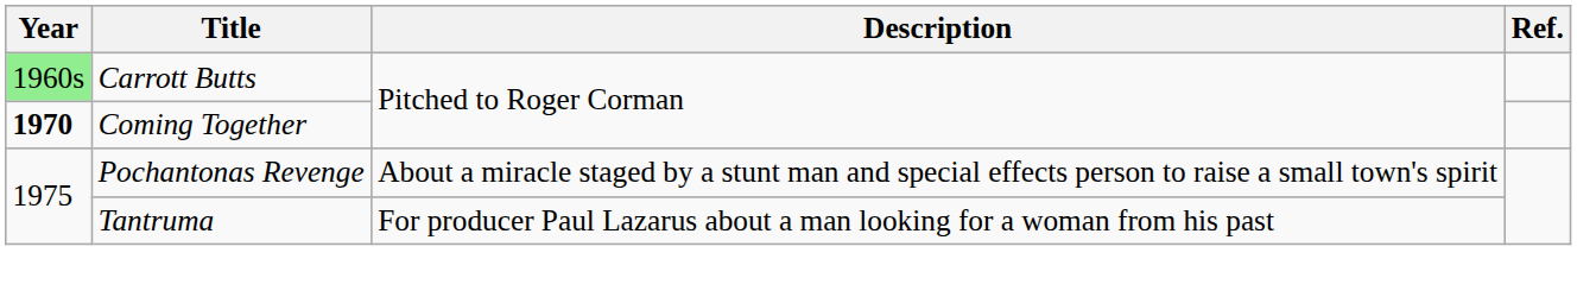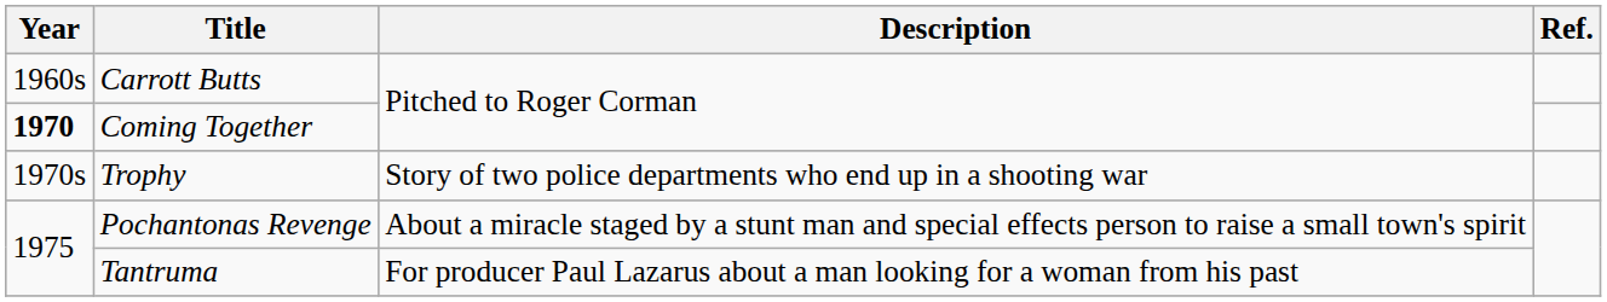Carrott Butts | Year: lightgreen background -> no background
+ row: 1970s | Trophy | Story of two police departments who end up in a shooting war
